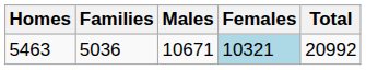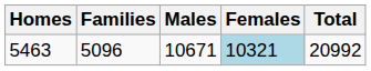5463 | Families: 5036 -> 5096
